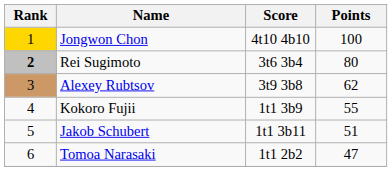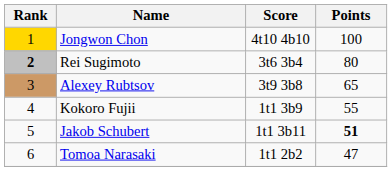Alexey Rubtsov | Points: 62 -> 65
Jakob Schubert | Points: normal -> bold
